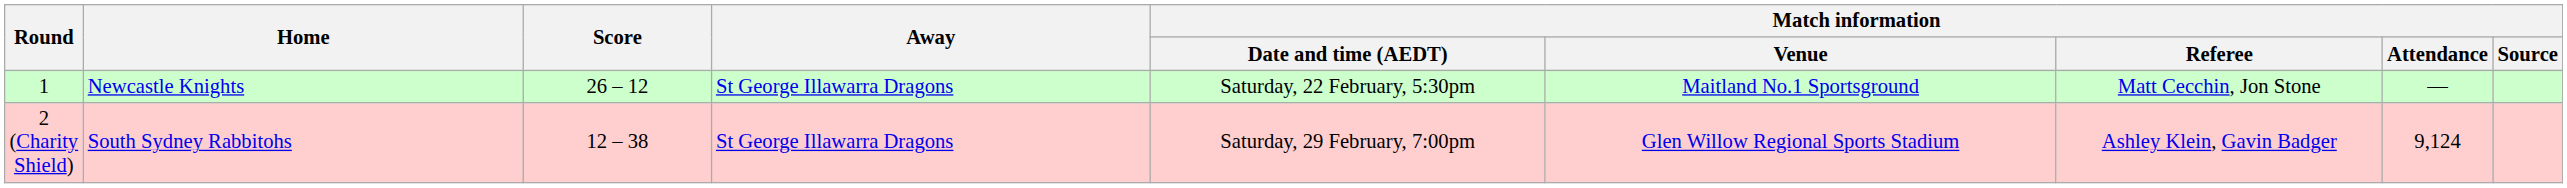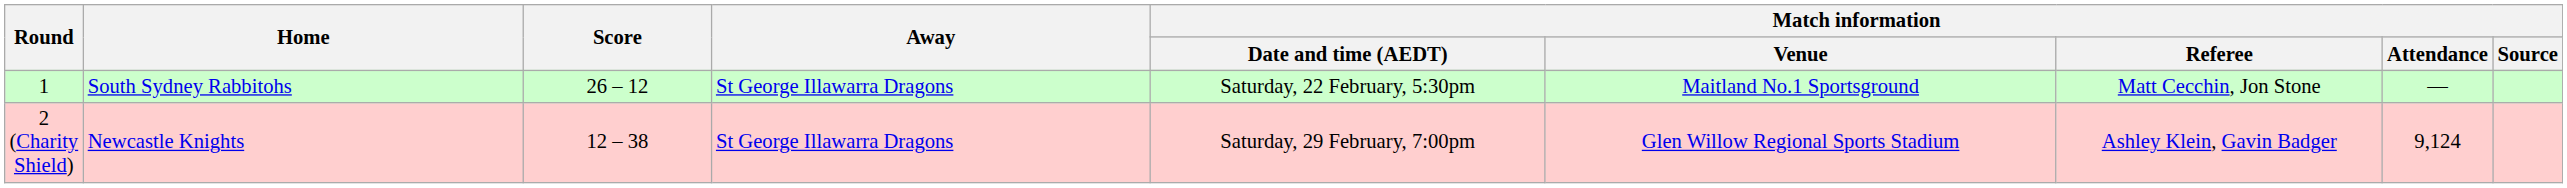1 | Home: Newcastle Knights -> South Sydney Rabbitohs
2 (Charity Shield) | Home: South Sydney Rabbitohs -> Newcastle Knights
